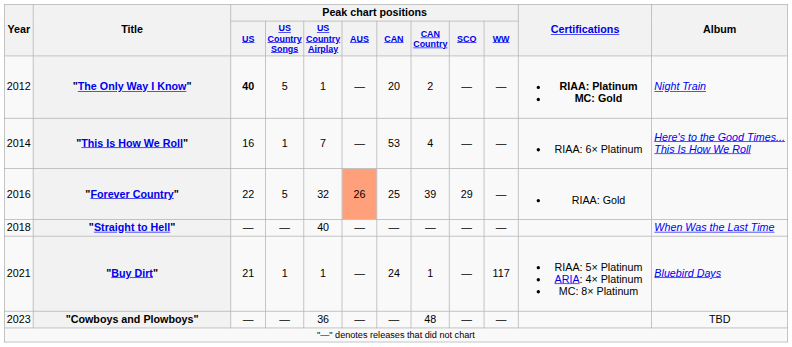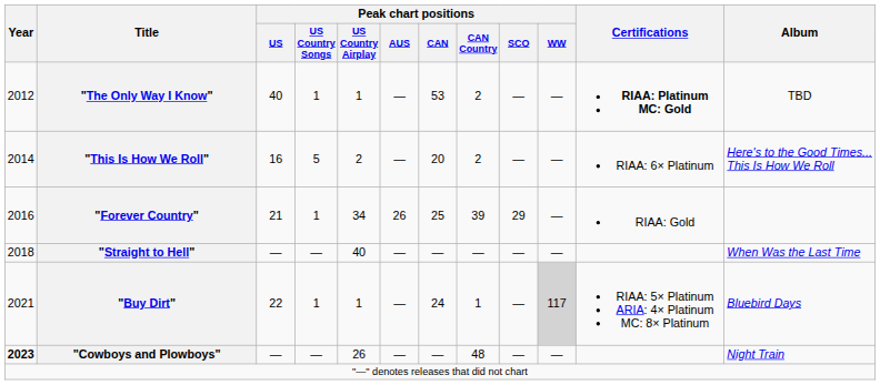"The Only Way I Know" | Peak chart positions / US: bold -> normal
"The Only Way I Know" | Peak chart positions / US Country Songs: 5 -> 1
"The Only Way I Know" | Peak chart positions / CAN: 20 -> 53
"The Only Way I Know" | Album: Night Train -> TBD
"This Is How We Roll" | Peak chart positions / US Country Songs: 1 -> 5
"This Is How We Roll" | Peak chart positions / US Country Airplay: 7 -> 2
"This Is How We Roll" | Peak chart positions / CAN: 53 -> 20
"This Is How We Roll" | Peak chart positions / CAN Country: 4 -> 2
"Forever Country" | Peak chart positions / US: 22 -> 21
"Forever Country" | Peak chart positions / US Country Songs: 5 -> 1
"Forever Country" | Peak chart positions / US Country Airplay: 32 -> 34
"Forever Country" | Peak chart positions / AUS: lightsalmon background -> no background
"Buy Dirt" | Peak chart positions / US: 21 -> 22
"Buy Dirt" | Peak chart positions / WW: no background -> lightgrey background
"Cowboys and Plowboys" | Year: normal -> bold
"Cowboys and Plowboys" | Peak chart positions / US Country Airplay: 36 -> 26
"Cowboys and Plowboys" | Album: TBD -> Night Train
